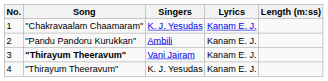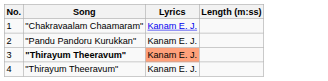- column: Singers | K. J. Yesudas | Ambili | Vani Jairam | K. J. Yesudas
3 | Lyrics: no background -> lightsalmon background
